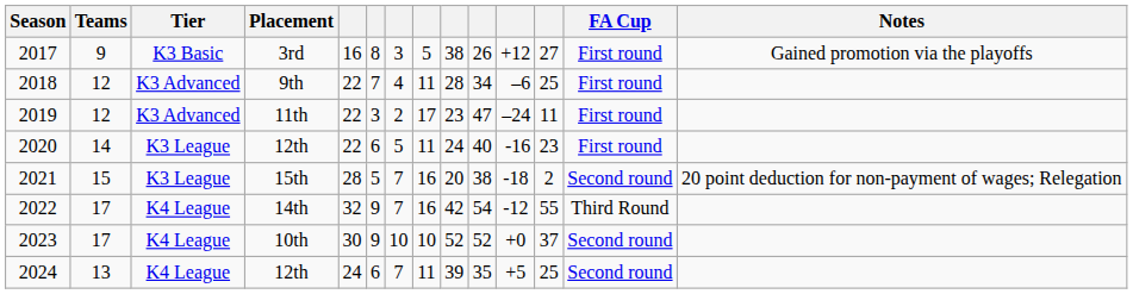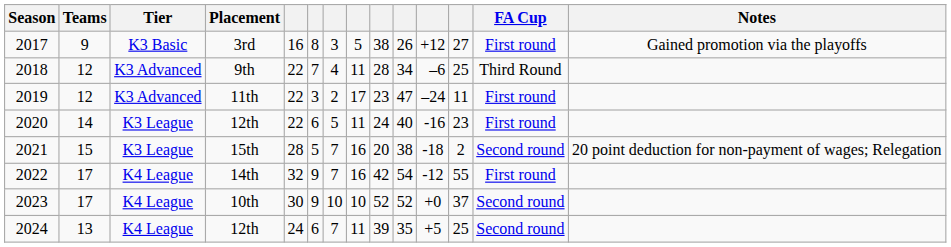2018 | FA Cup: First round -> Third Round
2022 | FA Cup: Third Round -> First round
